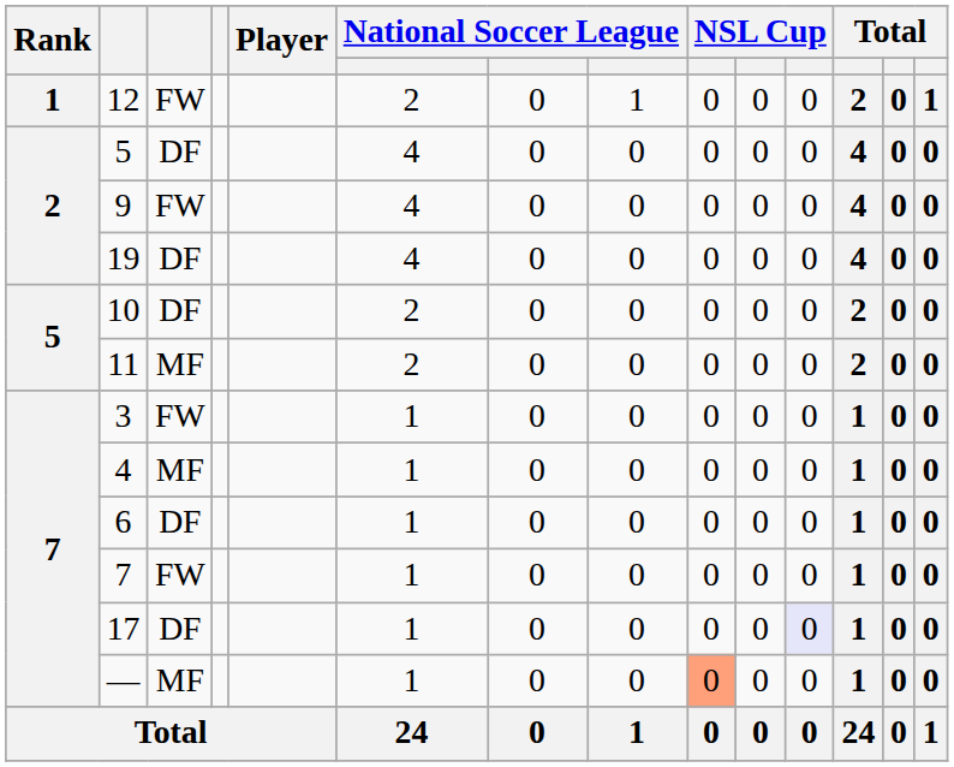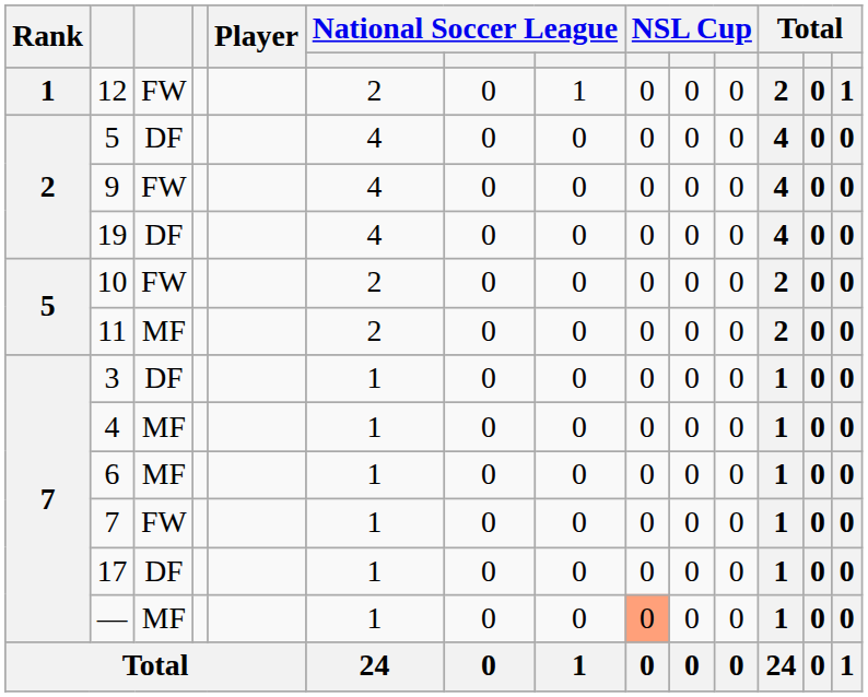10 | column 3: DF -> FW
3 | column 3: FW -> DF
6 | column 3: DF -> MF
17 | column 11: lavender background -> no background
